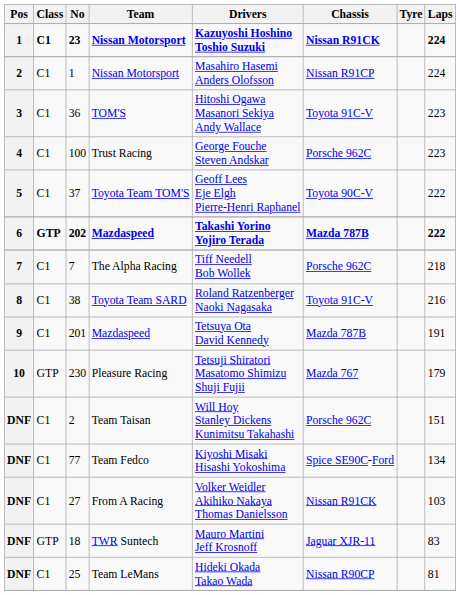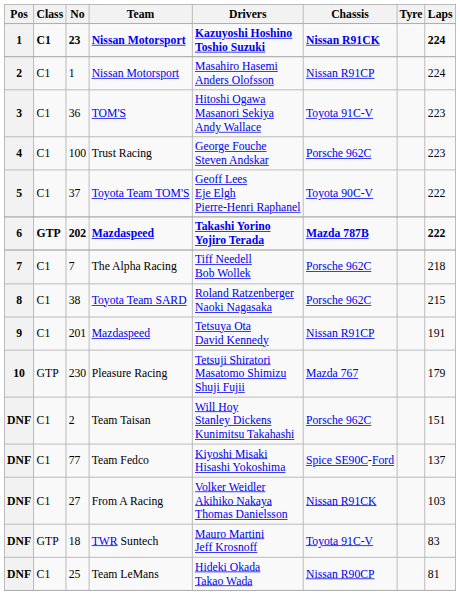38 | Chassis: Toyota 91C-V -> Porsche 962C
38 | Laps: 216 -> 215
201 | Chassis: Mazda 787B -> Nissan R91CP
77 | Laps: 134 -> 137
18 | Chassis: Jaguar XJR-11 -> Toyota 91C-V
